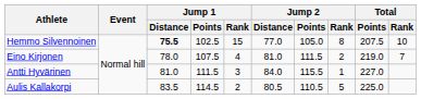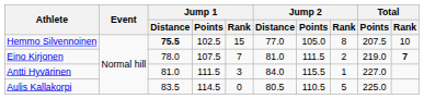Eino Kirjonen | Jump 1 / Rank: 4 -> 7
Eino Kirjonen | Total / Rank: normal -> bold
Aulis Kallakorpi | Jump 1 / Rank: 2 -> 0
